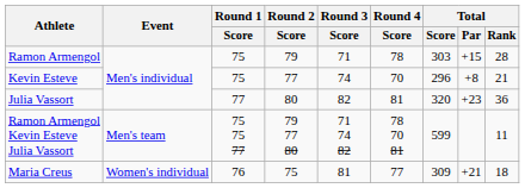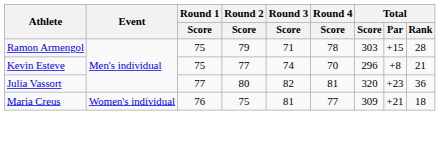- row: Ramon Armengol Kevin Esteve Julia Vassort | Men's team | 75 75 77 | 79 77 80 | 71 74 82 | 78 70 81 | 599 | 11
